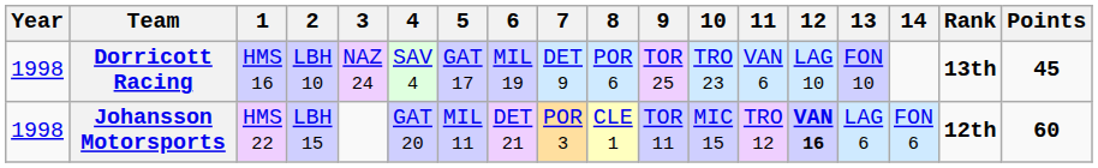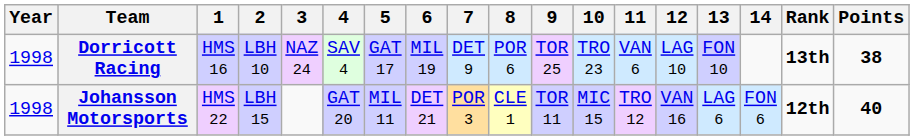Dorricott Racing | Points: 45 -> 38
Johansson Motorsports | 12: bold -> normal
Johansson Motorsports | Points: 60 -> 40
